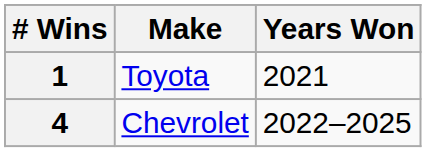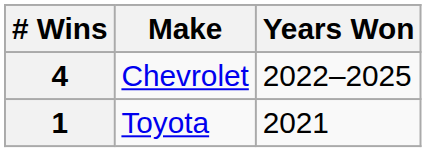rows swapped: 4 <-> 1
